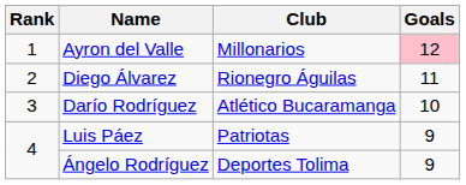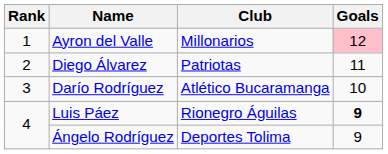Diego Álvarez | Club: Rionegro Águilas -> Patriotas
Luis Páez | Club: Patriotas -> Rionegro Águilas
Luis Páez | Goals: normal -> bold
